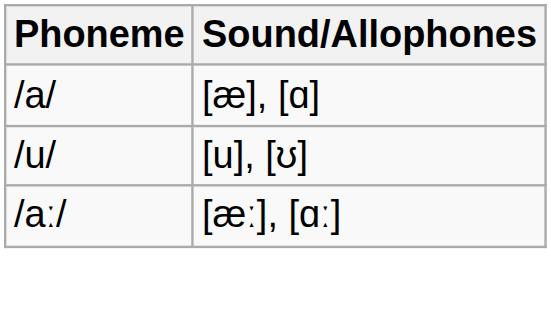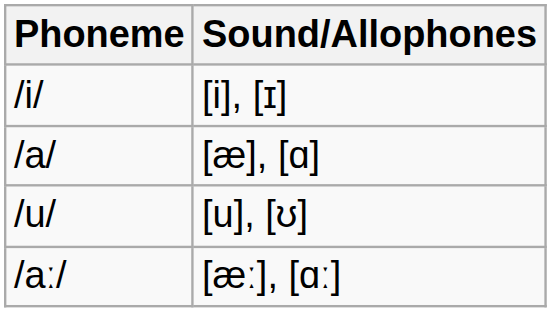+ row: /i/ | [i], [ɪ]
